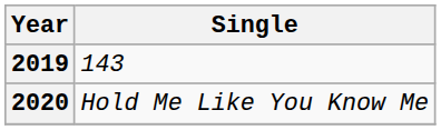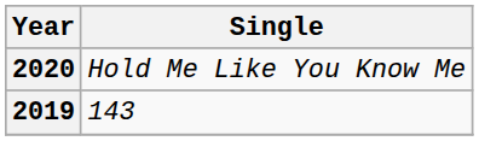rows swapped: 2019 <-> 2020
